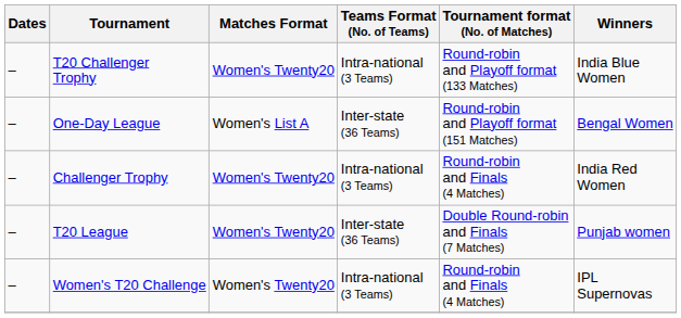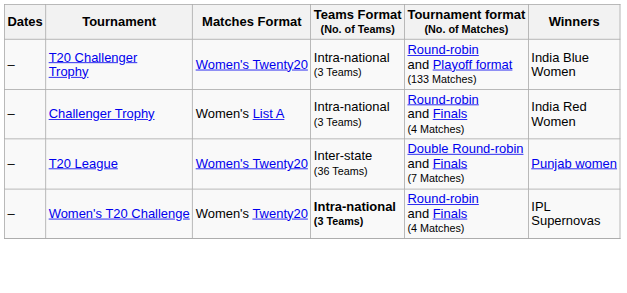- row: – | One-Day League | Women's List A | Inter-state (36 Teams) | Round-robin and Playoff format (151 Matches) | Bengal Women
Challenger Trophy | Matches Format: Women's Twenty20 -> Women's List A
Women's T20 Challenge | Teams Format (No. of Teams): normal -> bold
